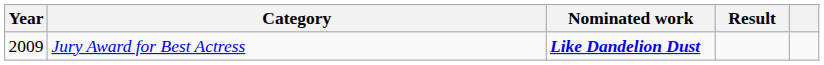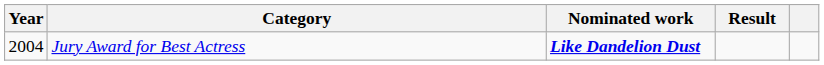Jury Award for Best Actress | Year: 2009 -> 2004
